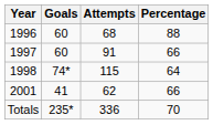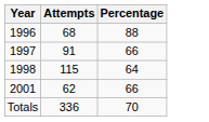- column: Goals | 60 | 60 | 74* | 41 | 235*
